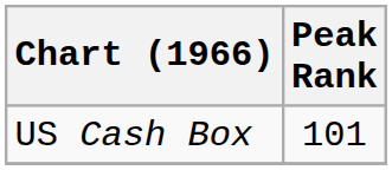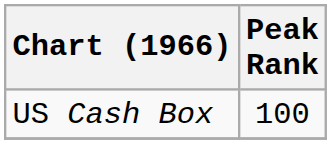US Cash Box | Peak Rank: 101 -> 100
